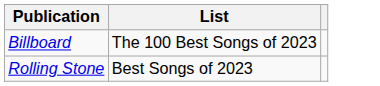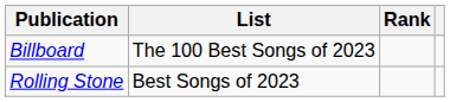+ column: Rank
